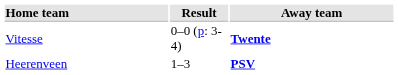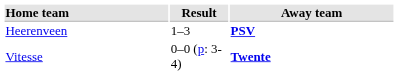rows swapped: Heerenveen <-> Vitesse
